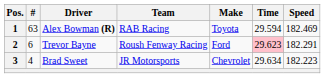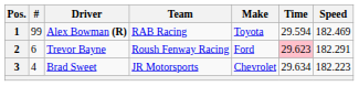1 | #: 63 -> 99
